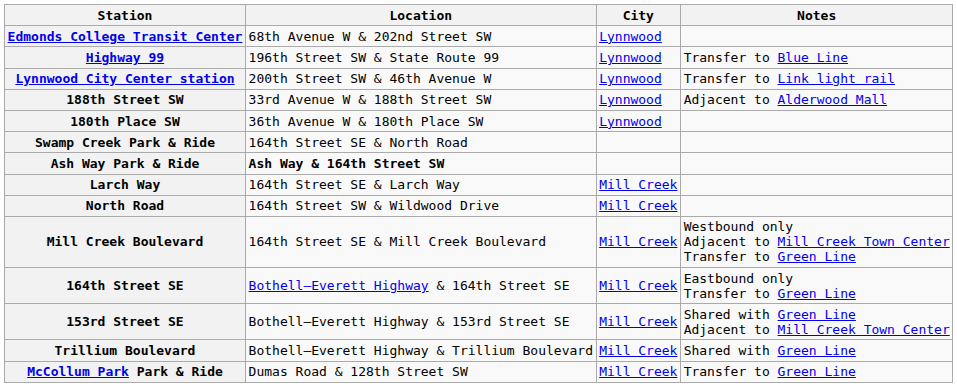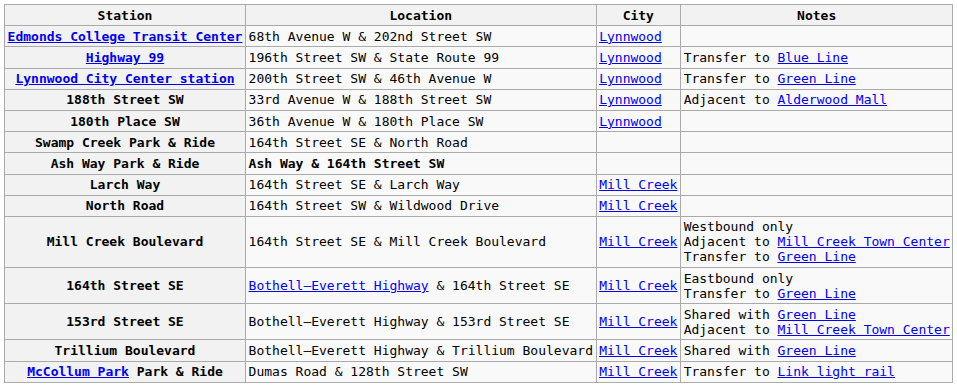Lynnwood City Center station | Notes: Transfer to Link light rail -> Transfer to Green Line
McCollum Park Park & Ride | Notes: Transfer to Green Line -> Transfer to Link light rail
